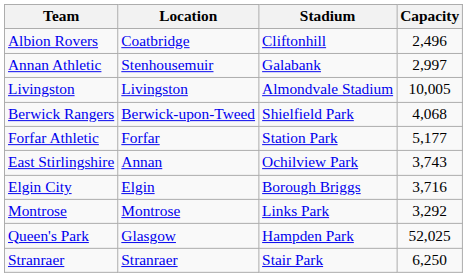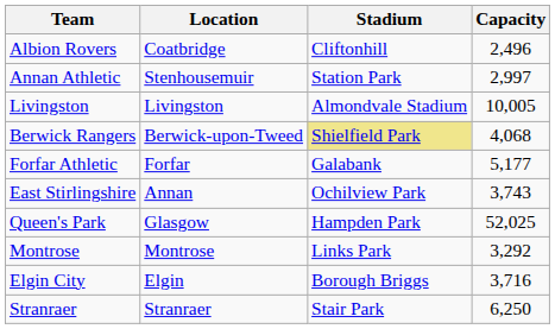Annan Athletic | Stadium: Galabank -> Station Park
Berwick Rangers | Stadium: no background -> khaki background
Forfar Athletic | Stadium: Station Park -> Galabank
rows swapped: Elgin City <-> Queen's Park
